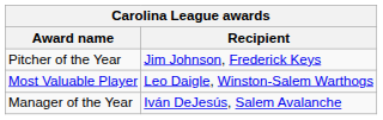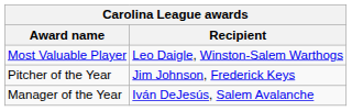rows swapped: Most Valuable Player <-> Pitcher of the Year
